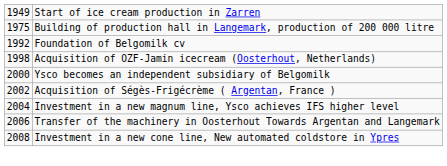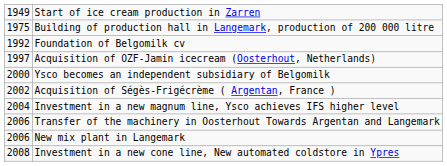Acquisition of OZF-Jamin icecream (Oosterhout, Netherlands) | column 1: 1998 -> 1997
+ row: 2006 | New mix plant in Langemark
